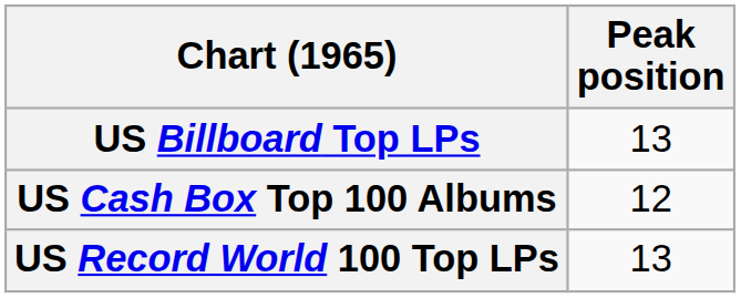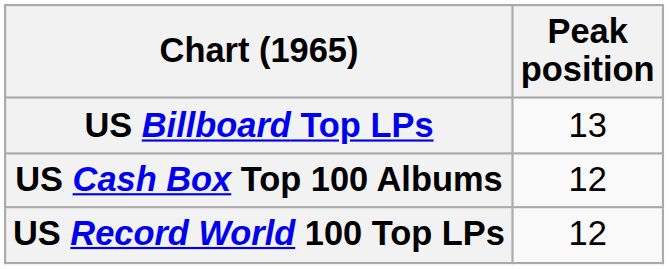US Record World 100 Top LPs | Peak position: 13 -> 12
